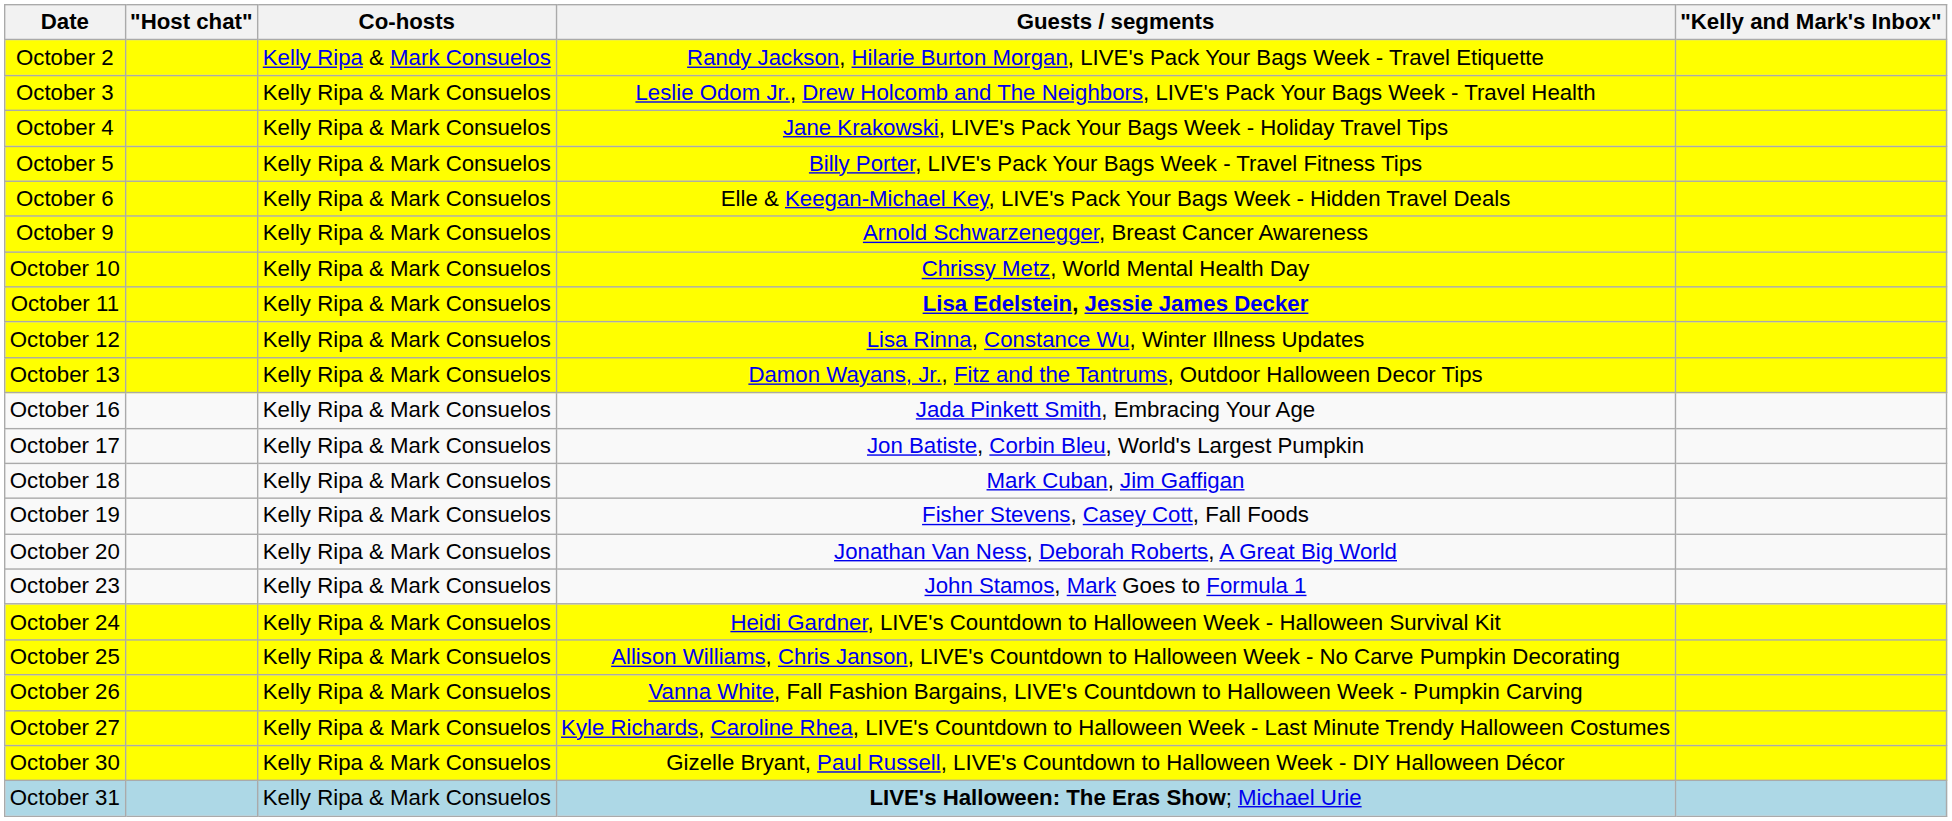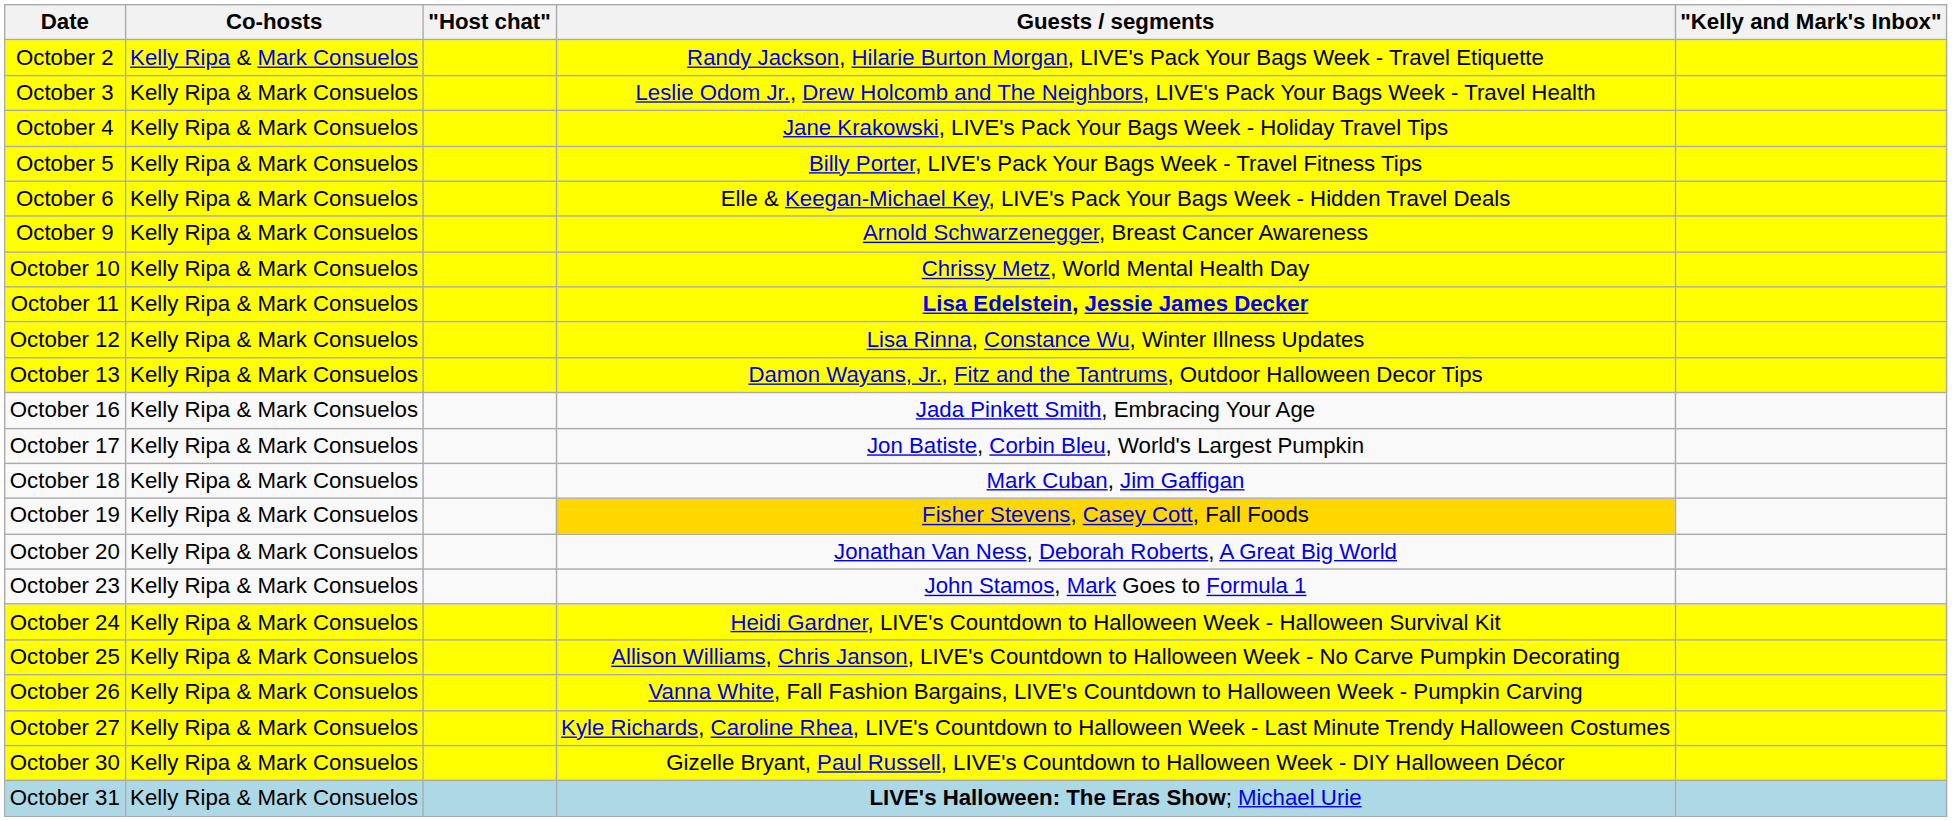columns swapped: Co-hosts <-> "Host chat"
October 19 | Guests / segments: no background -> gold background
